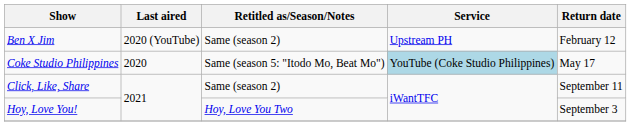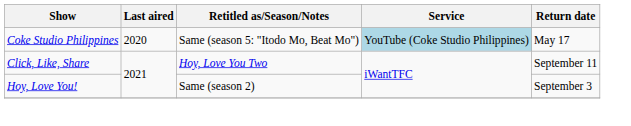- row: Ben X Jim | 2020 (YouTube) | Same (season 2) | Upstream PH | February 12
Click, Like, Share | Retitled as/Season/Notes: Same (season 2) -> Hoy, Love You Two
Hoy, Love You! | Retitled as/Season/Notes: Hoy, Love You Two -> Same (season 2)
